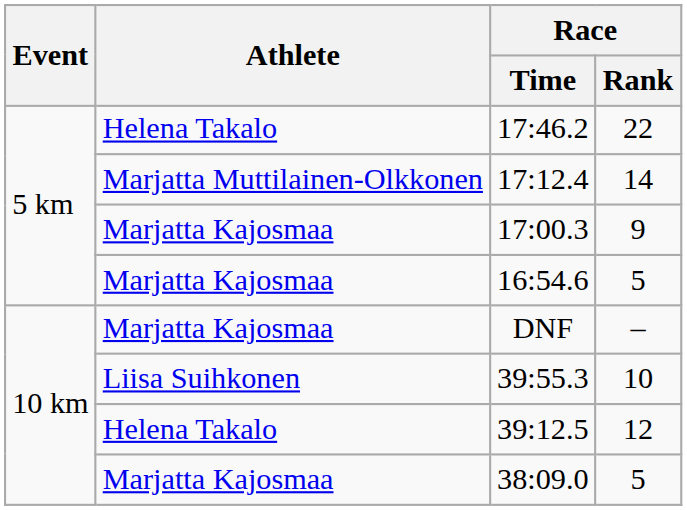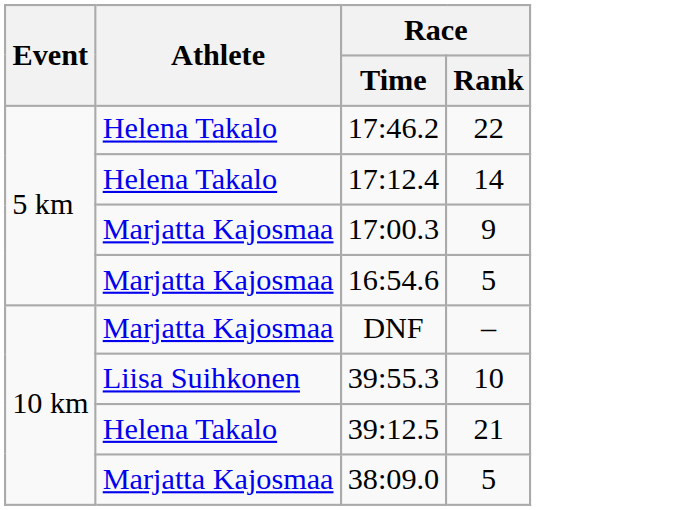17:12.4 | Athlete: Marjatta Muttilainen-Olkkonen -> Helena Takalo
39:12.5 | Race / Rank: 12 -> 21
